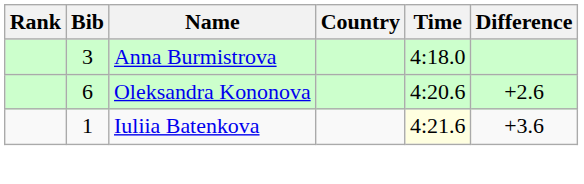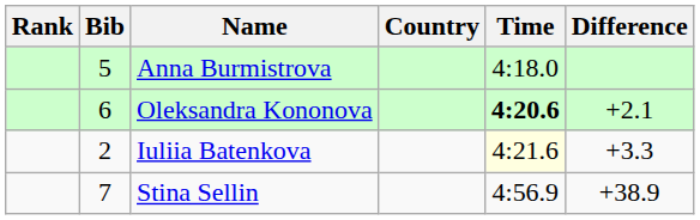Anna Burmistrova | Bib: 3 -> 5
Oleksandra Kononova | Time: normal -> bold
Oleksandra Kononova | Difference: +2.6 -> +2.1
Iuliia Batenkova | Bib: 1 -> 2
Iuliia Batenkova | Difference: +3.6 -> +3.3
+ row: 7 | Stina Sellin | 4:56.9 | +38.9
